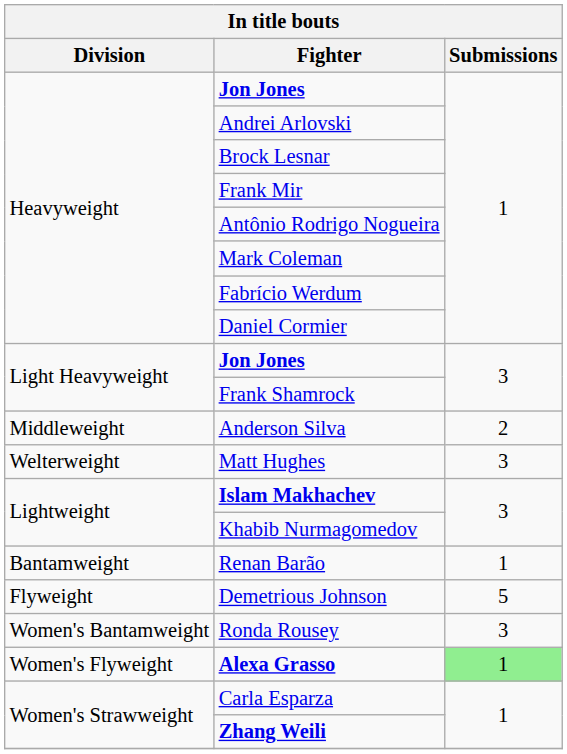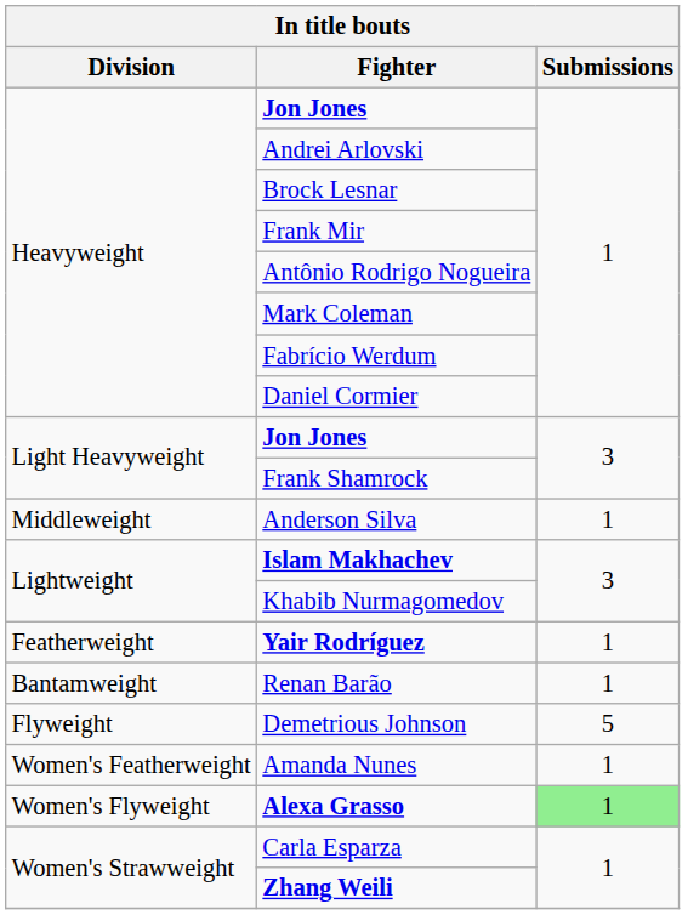Anderson Silva | Submissions: 2 -> 1
- row: Welterweight | Matt Hughes | 3
+ row: Featherweight | Yair Rodríguez | 1
+ row: Women's Featherweight | Amanda Nunes | 1
- row: Women's Bantamweight | Ronda Rousey | 3
